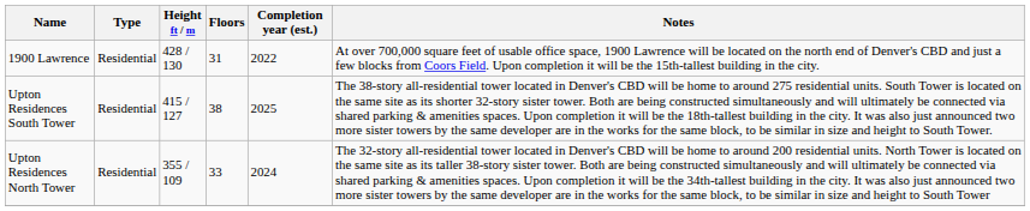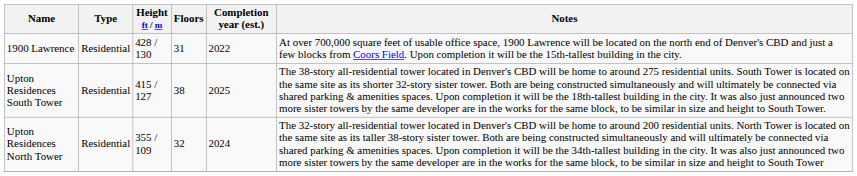Upton Residences North Tower | Floors: 33 -> 32
